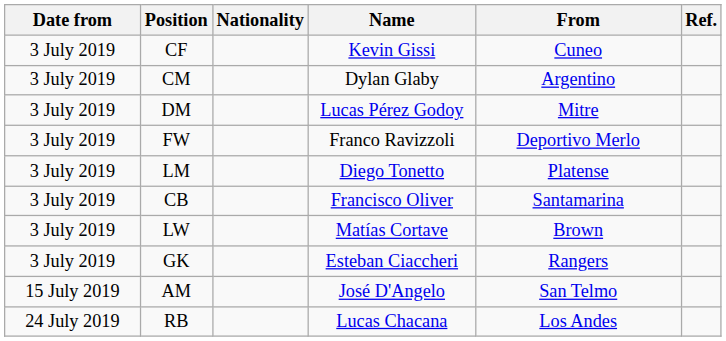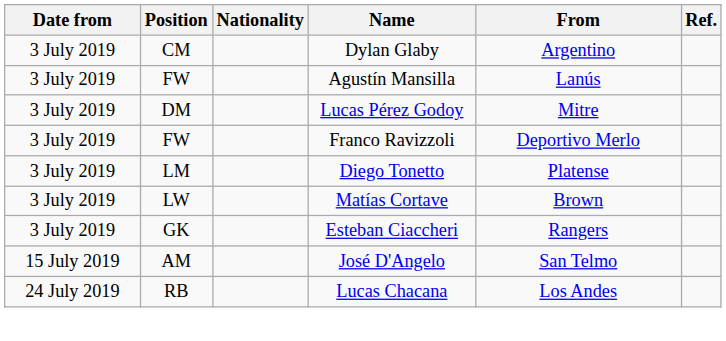- row: 3 July 2019 | CF | Kevin Gissi | Cuneo
+ row: 3 July 2019 | FW | Agustín Mansilla | Lanús
- row: 3 July 2019 | CB | Francisco Oliver | Santamarina
